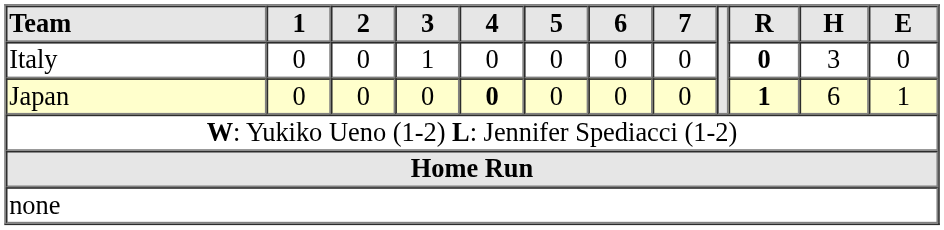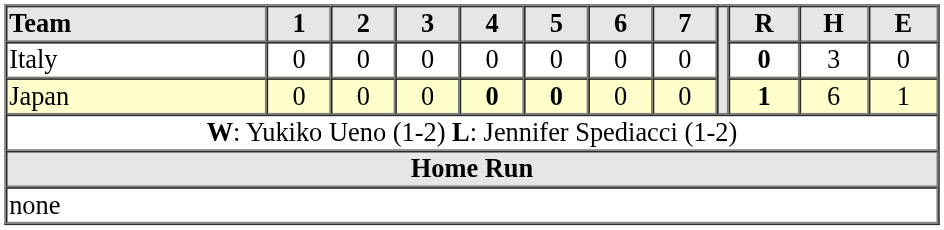Italy | 3: 1 -> 0
Japan | 5: normal -> bold
